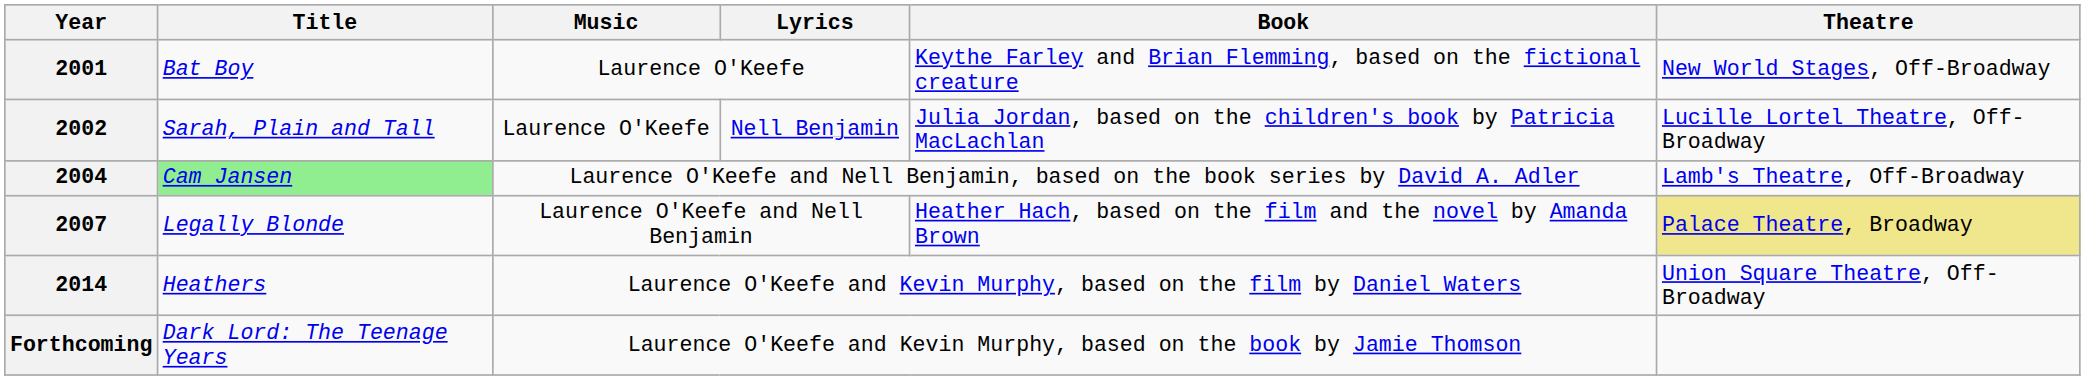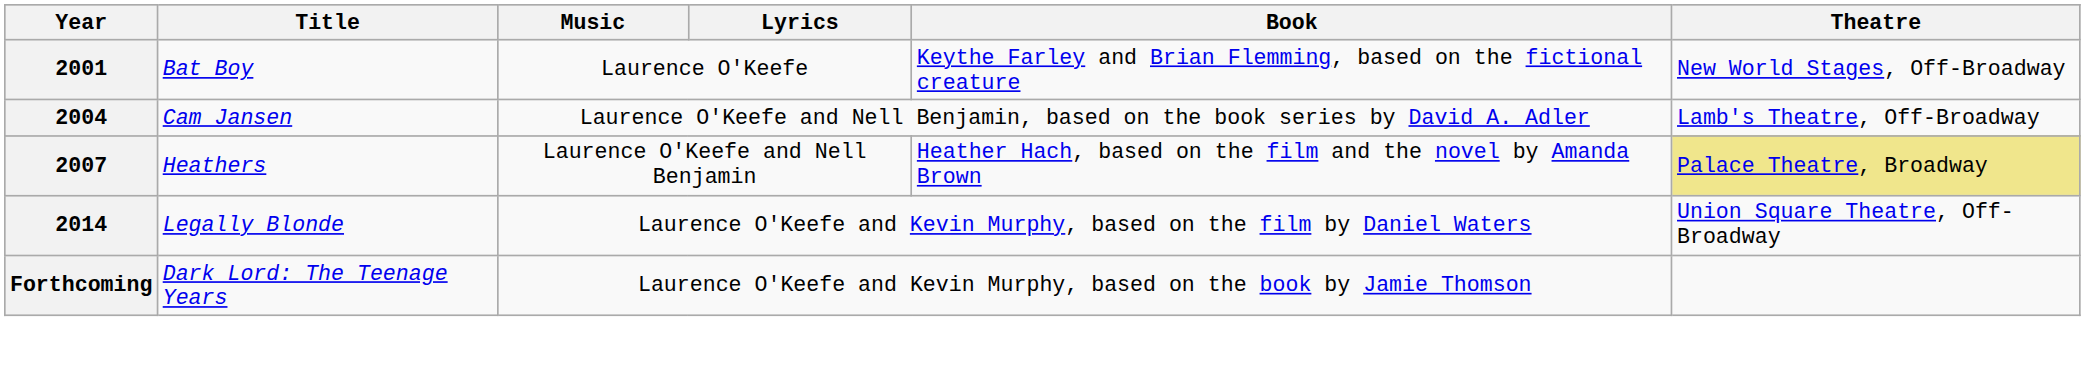- row: 2002 | Sarah, Plain and Tall | Laurence O'Keefe | Nell Benjamin | Julia Jordan, based on the children's book by Patricia MacLachlan | Lucille Lortel Theatre, Off-Broadway
2004 | Title: lightgreen background -> no background
2007 | Title: Legally Blonde -> Heathers
2014 | Title: Heathers -> Legally Blonde
